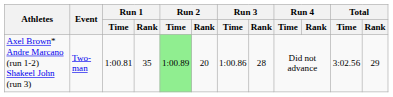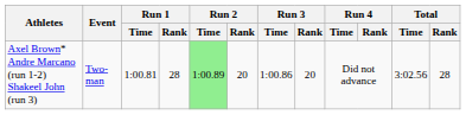Axel Brown* Andre Marcano (run 1-2) Shakeel John (run 3) | Run 1 / Rank: 35 -> 28
Axel Brown* Andre Marcano (run 1-2) Shakeel John (run 3) | Run 3 / Rank: 28 -> 20
Axel Brown* Andre Marcano (run 1-2) Shakeel John (run 3) | Total / Rank: 29 -> 28
